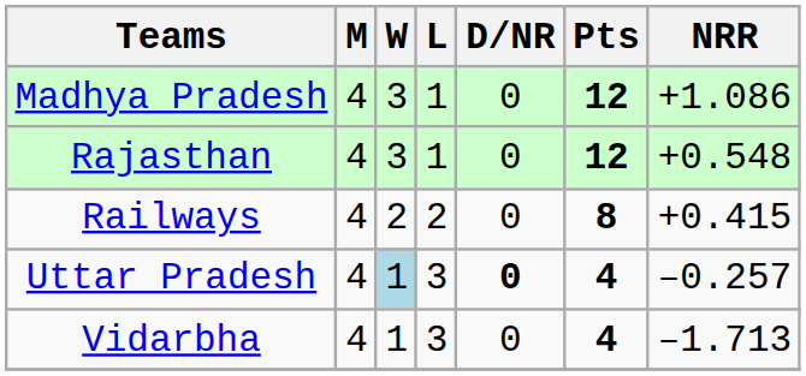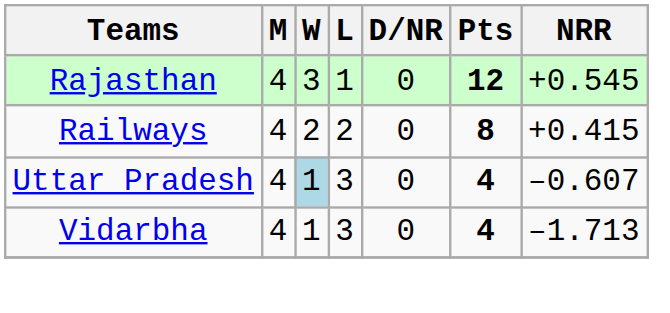- row: Madhya Pradesh | 4 | 3 | 1 | 0 | 12 | +1.086
Rajasthan | NRR: +0.548 -> +0.545
Uttar Pradesh | D/NR: bold -> normal
Uttar Pradesh | NRR: –0.257 -> –0.607
